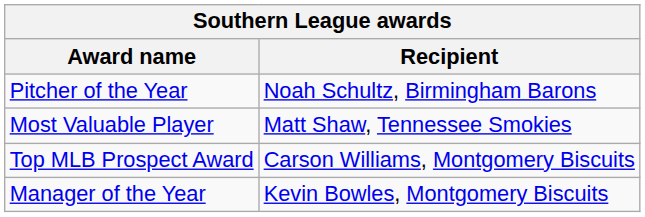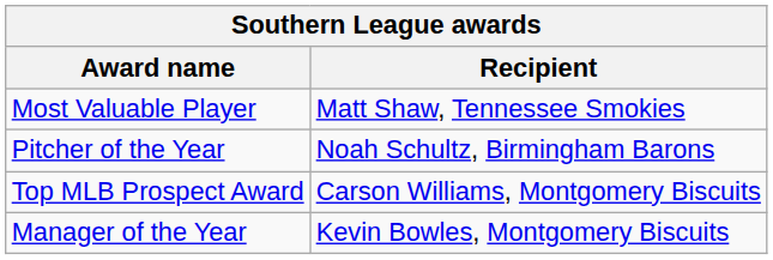rows swapped: Most Valuable Player <-> Pitcher of the Year
